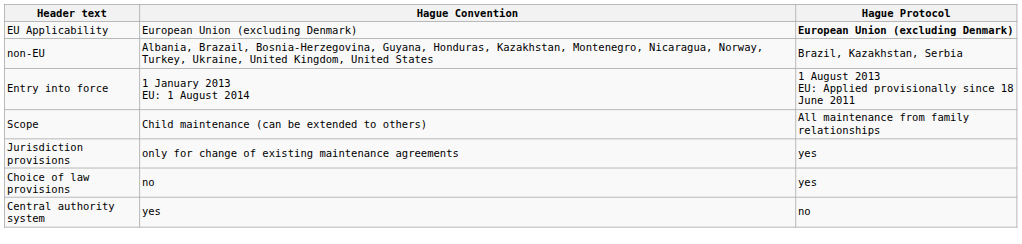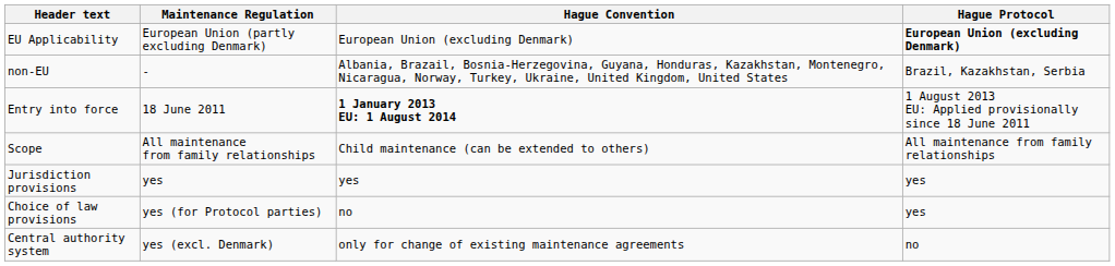+ column: Maintenance Regulation | European Union (partly excluding Denmark) | - | 18 June 2011 | All maintenance from family relationships | yes | yes (for Protocol parties) | yes (excl. Denmark)
Entry into force | Hague Convention: normal -> bold
Jurisdiction provisions | Hague Convention: only for change of existing maintenance agreements -> yes
Central authority system | Hague Convention: yes -> only for change of existing maintenance agreements
